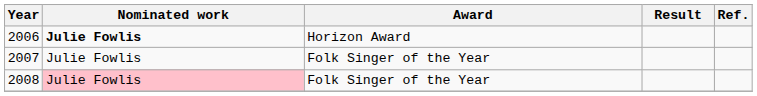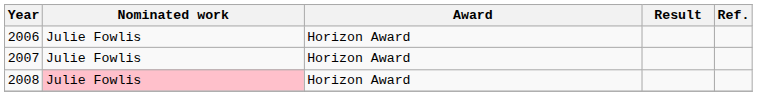2006 | Nominated work: bold -> normal
2007 | Award: Folk Singer of the Year -> Horizon Award
2008 | Award: Folk Singer of the Year -> Horizon Award
